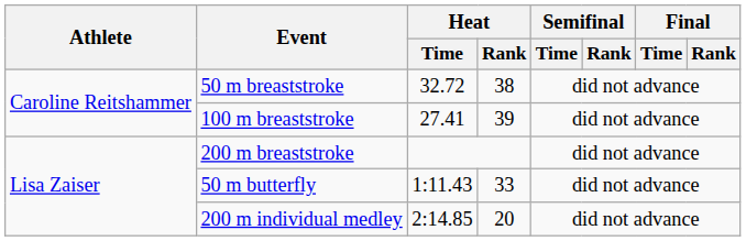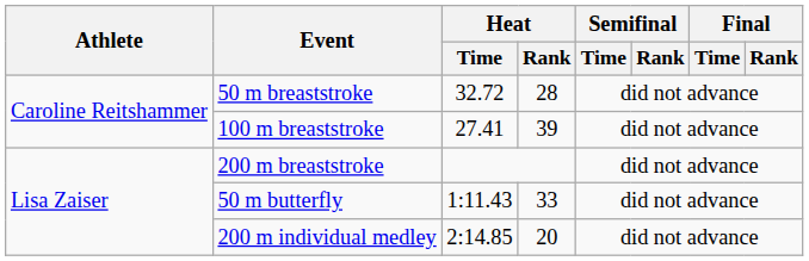50 m breaststroke | Heat / Rank: 38 -> 28
